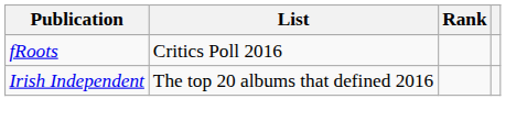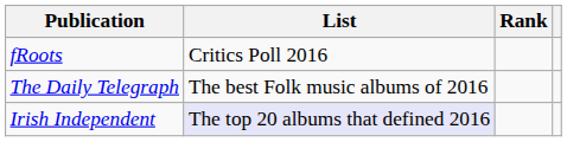+ row: The Daily Telegraph | The best Folk music albums of 2016
Irish Independent | List: no background -> lavender background
